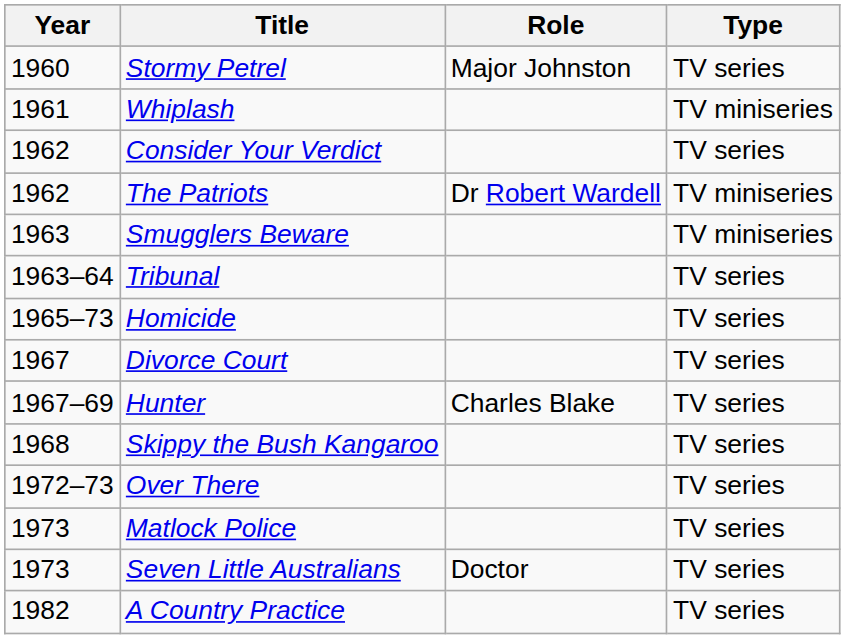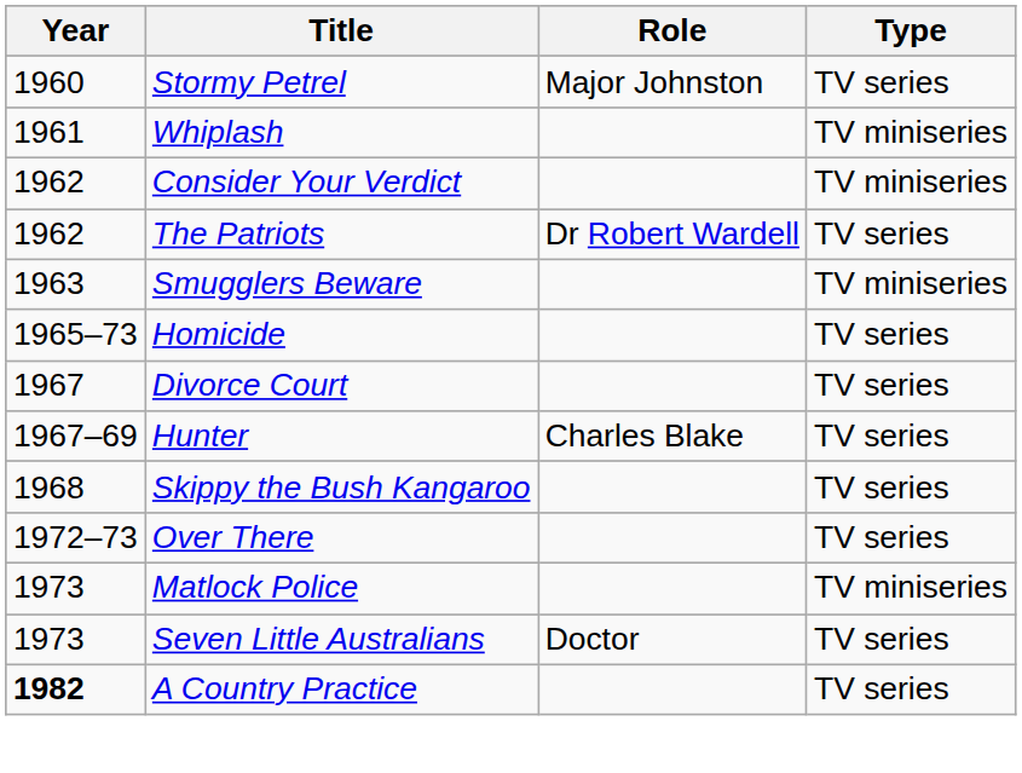Consider Your Verdict | Type: TV series -> TV miniseries
The Patriots | Type: TV miniseries -> TV series
- row: 1963–64 | Tribunal | TV series
Matlock Police | Type: TV series -> TV miniseries
A Country Practice | Year: normal -> bold
